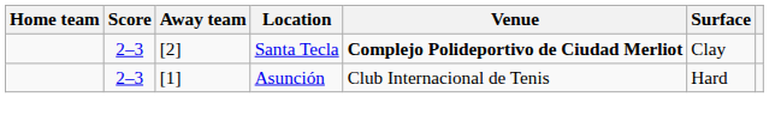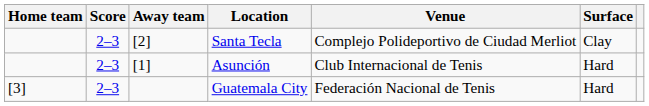Santa Tecla | Venue: bold -> normal
+ row: [3] | 2–3 | Guatemala City | Federación Nacional de Tenis | Hard
